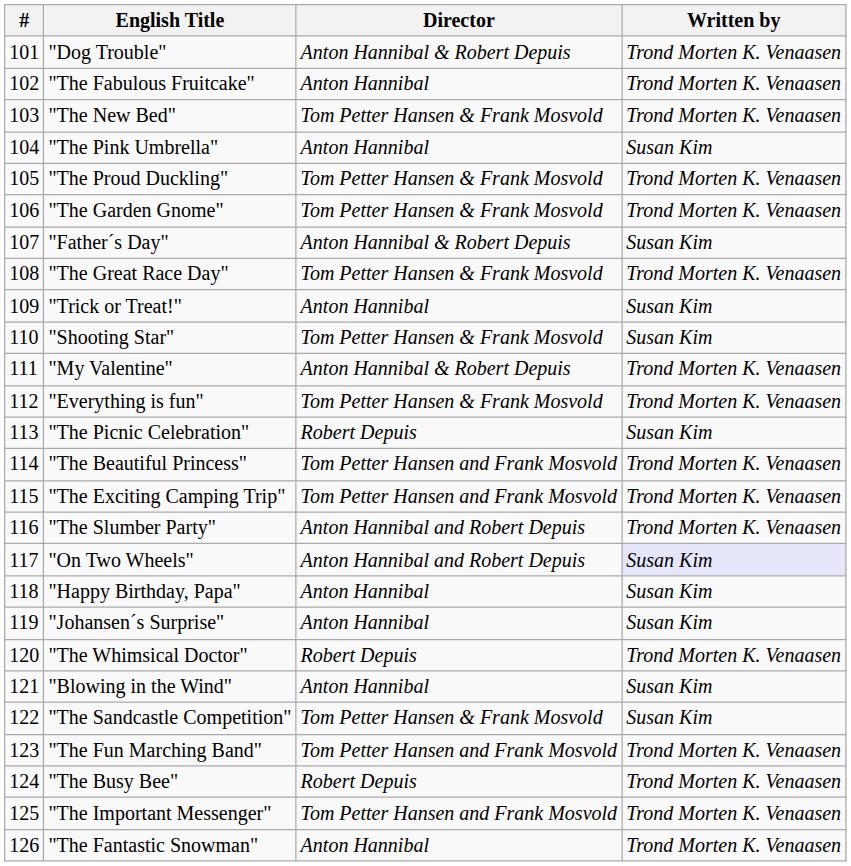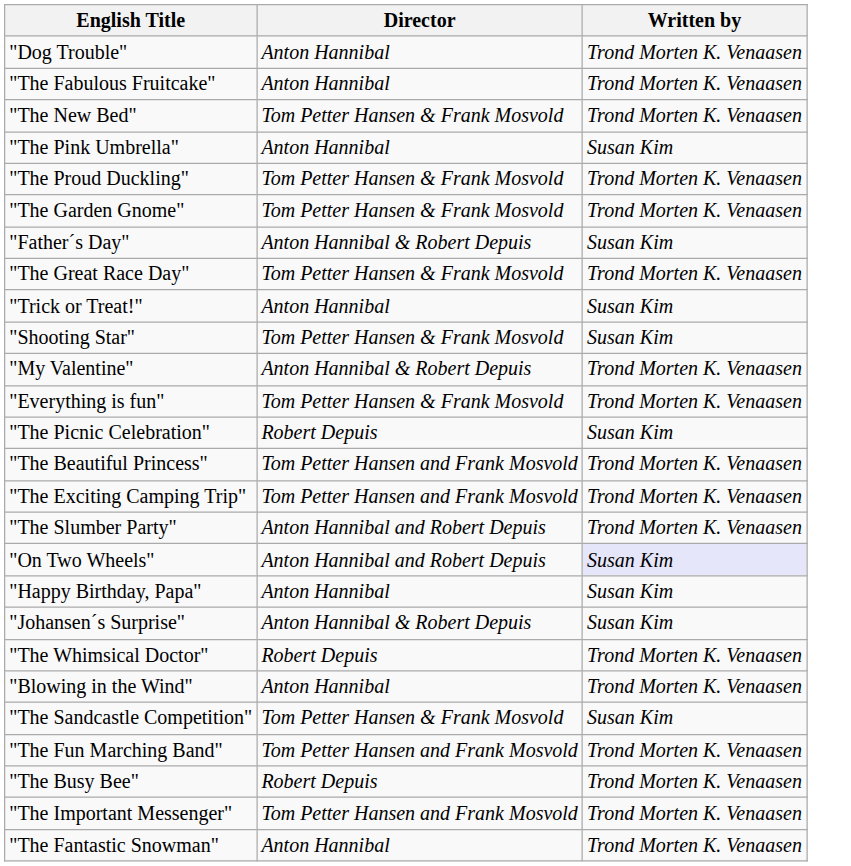- column: # | 101 | 102 | 103 | 104 | 105 | 106 | 107 | 108 | 109 | 110 | 111 | 112 | 113 | 114 | 115 | 116 | 117 | 118 | 119 | 120 | 121 | 122 | 123 | 124 | 125 | 126
"Dog Trouble" | Director: Anton Hannibal & Robert Depuis -> Anton Hannibal
"Johansen´s Surprise" | Director: Anton Hannibal -> Anton Hannibal & Robert Depuis
"Blowing in the Wind" | Written by: Susan Kim -> Trond Morten K. Venaasen
